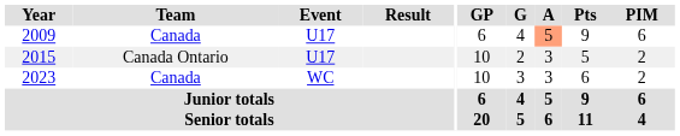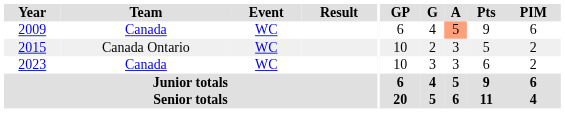2009 | Event: U17 -> WC
2015 | Event: U17 -> WC
